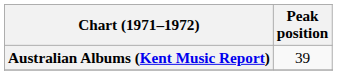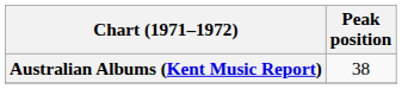Australian Albums (Kent Music Report) | Peak position: 39 -> 38
